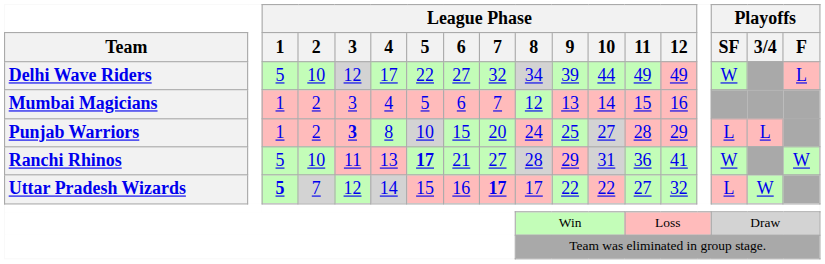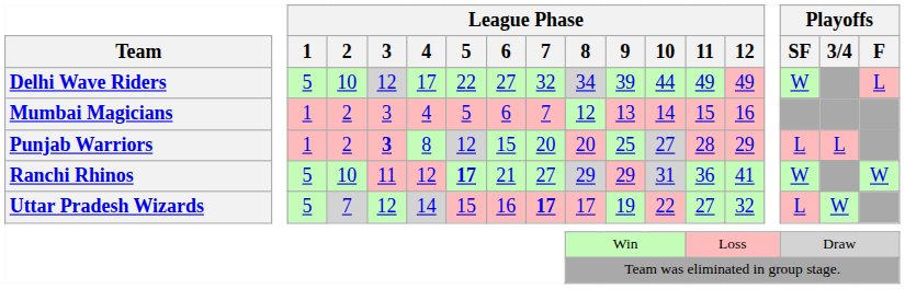Punjab Warriors | League Phase / 5: 10 -> 12
Punjab Warriors | League Phase / 8: 24 -> 20
Ranchi Rhinos | League Phase / 4: 13 -> 12
Ranchi Rhinos | League Phase / 8: 28 -> 29
Uttar Pradesh Wizards | League Phase / 1: bold -> normal
Uttar Pradesh Wizards | League Phase / 9: 22 -> 19
